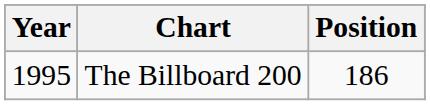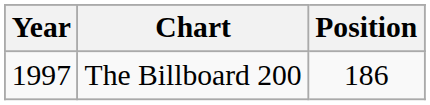The Billboard 200 | Year: 1995 -> 1997
